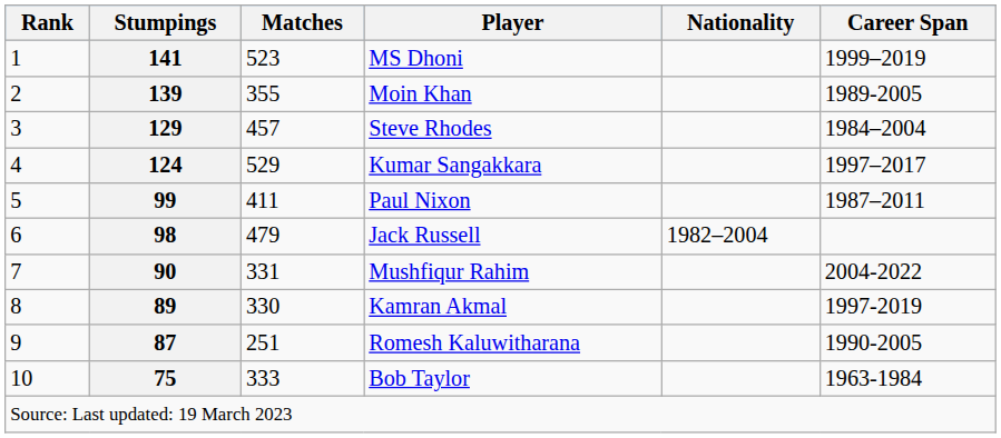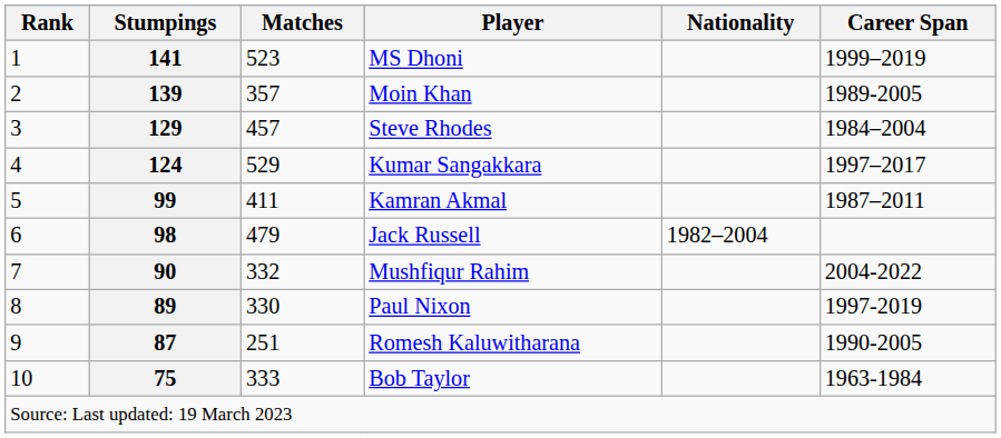139 | Matches: 355 -> 357
99 | Player: Paul Nixon -> Kamran Akmal
90 | Matches: 331 -> 332
89 | Player: Kamran Akmal -> Paul Nixon
